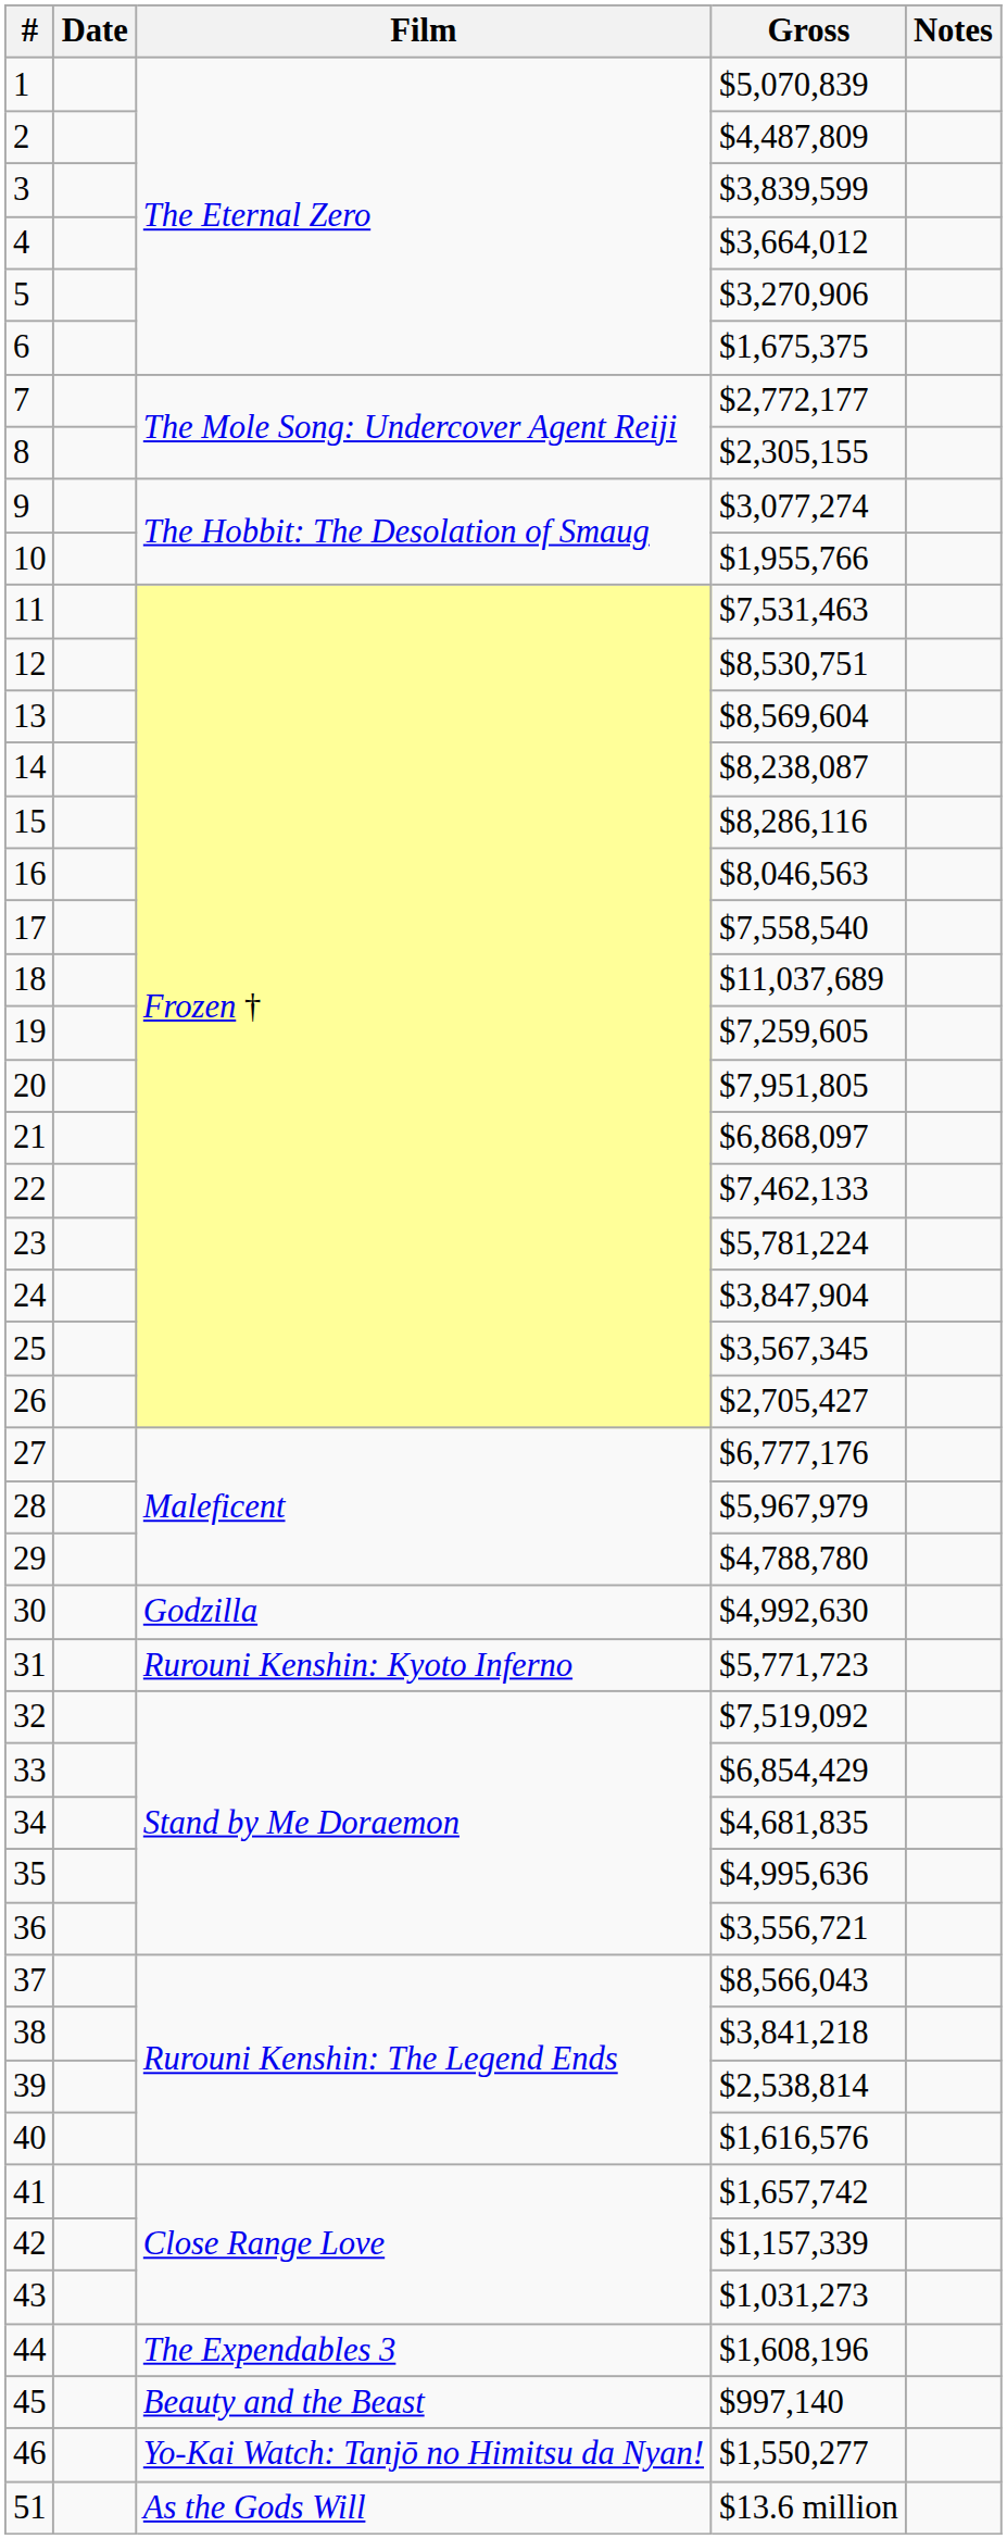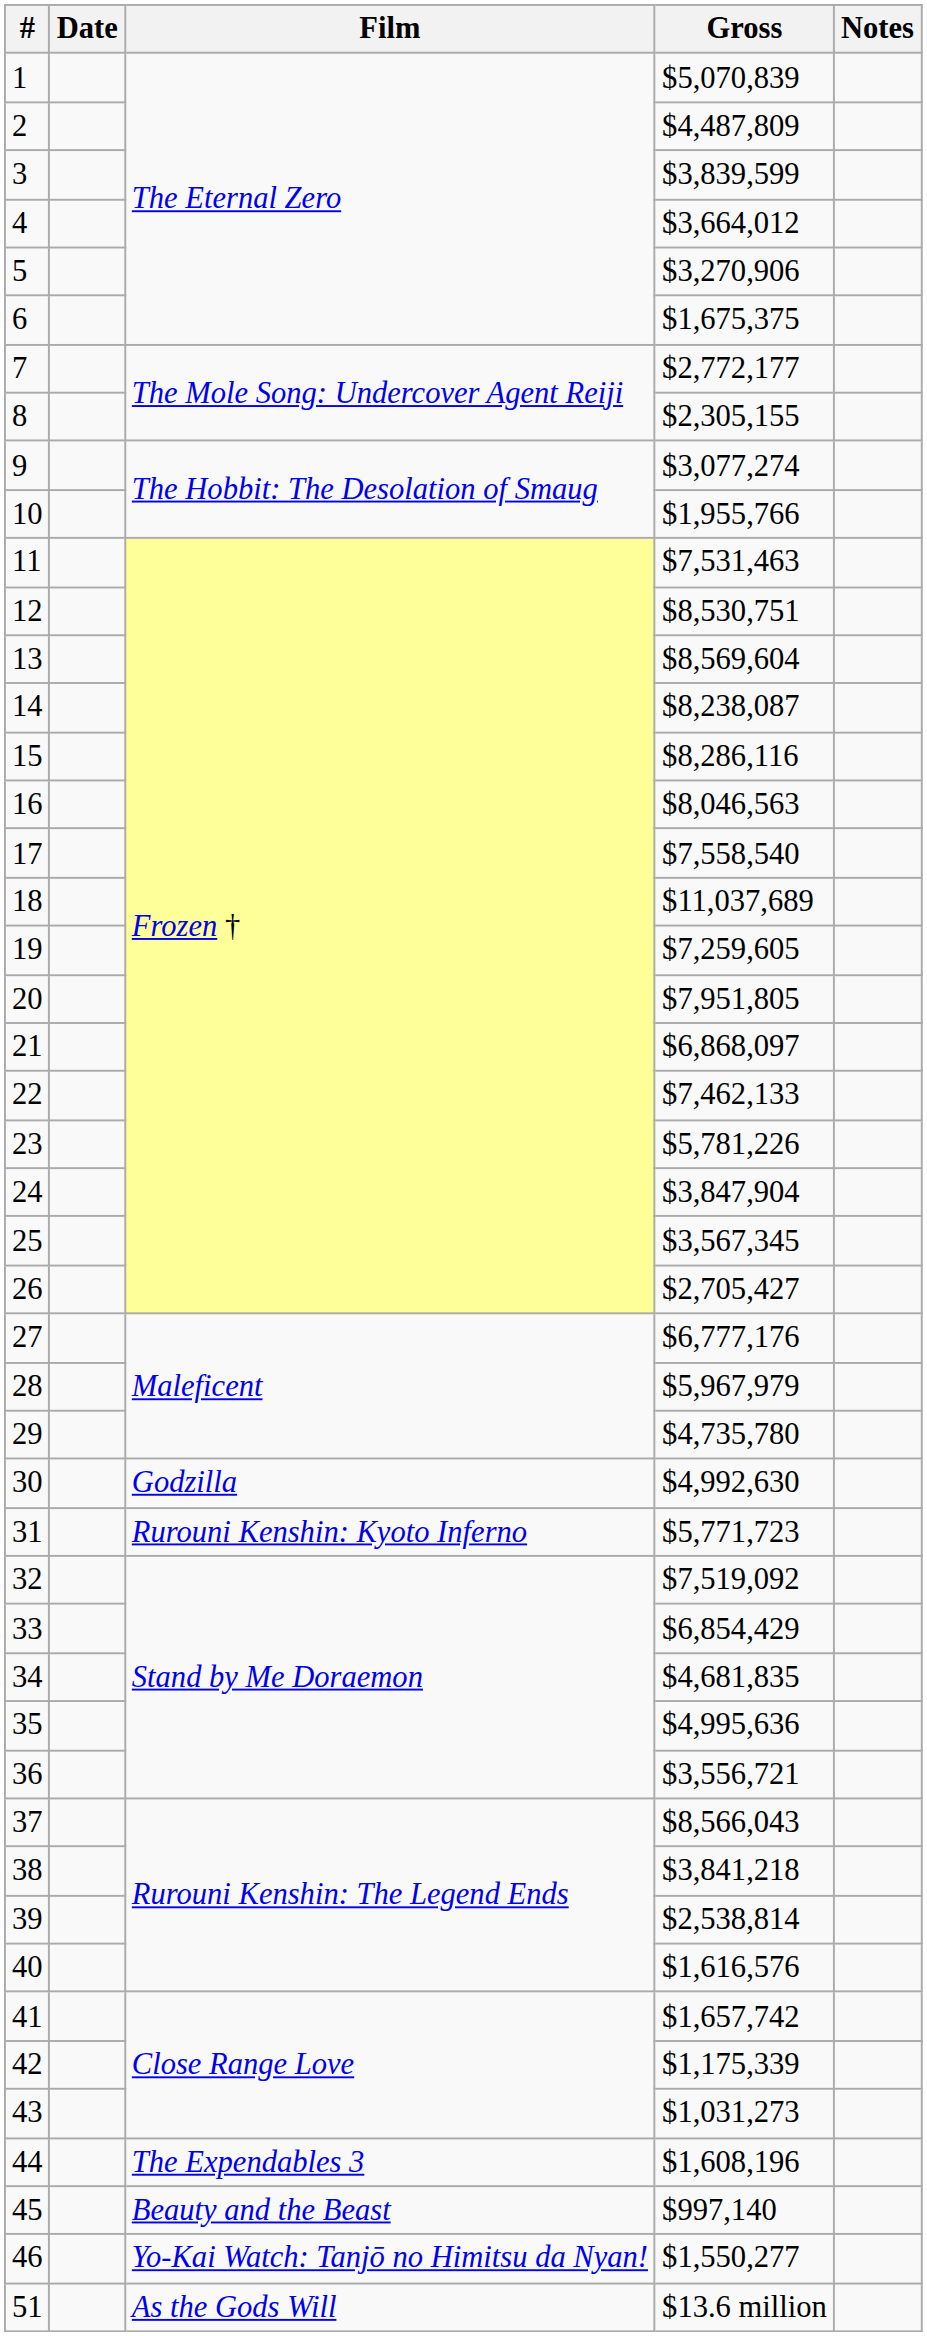23 | Gross: $5,781,224 -> $5,781,226
29 | Gross: $4,788,780 -> $4,735,780
42 | Gross: $1,157,339 -> $1,175,339
